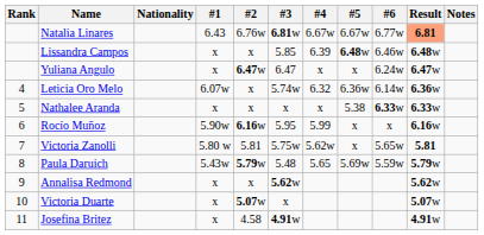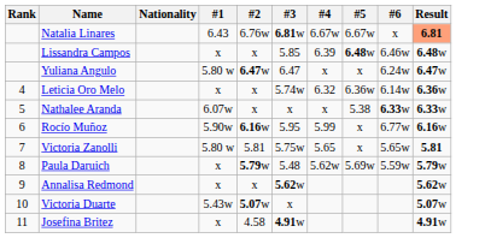- column: Notes
Natalia Linares | #6: 6.77w -> x
Yuliana Angulo | #1: x -> 5.80 w
Leticia Oro Melo | #1: 6.07w -> x
Nathalee Aranda | #1: x -> 6.07w
Rocío Muñoz | #6: x -> 6.77w
Victoria Zanolli | #4: 5.62w -> 5.65
Paula Daruich | #1: 5.43w -> x
Paula Daruich | #4: 5.65 -> 5.62w
Victoria Duarte | #1: x -> 5.43w
